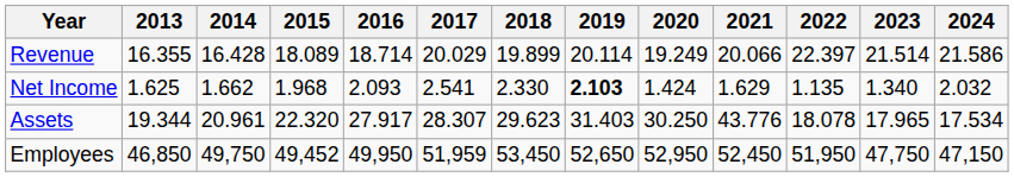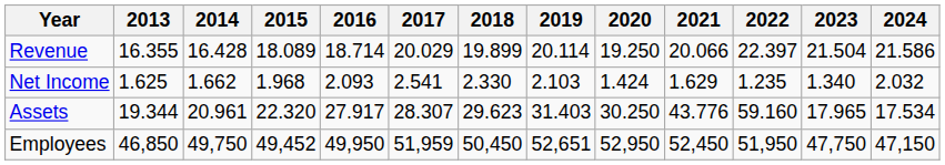Revenue | 2020: 19.249 -> 19.250
Revenue | 2023: 21.514 -> 21.504
Net Income | 2019: bold -> normal
Net Income | 2022: 1.135 -> 1.235
Assets | 2022: 18.078 -> 59.160
Employees | 2018: 53,450 -> 50,450
Employees | 2019: 52,650 -> 52,651
